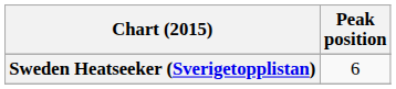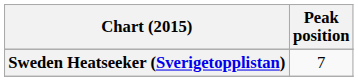Sweden Heatseeker (Sverigetopplistan) | Peak position: 6 -> 7
